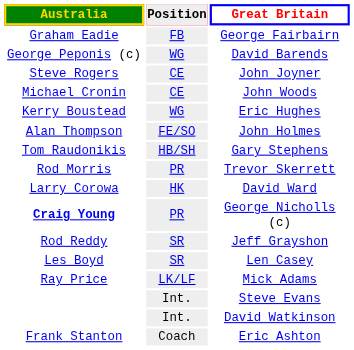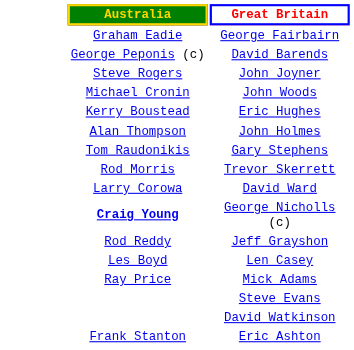- column: Position | FB | WG | CE | CE | WG | FE/SO | HB/SH | PR | HK | PR | SR | SR | LK/LF | Int. | Int. | Coach
